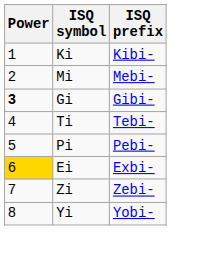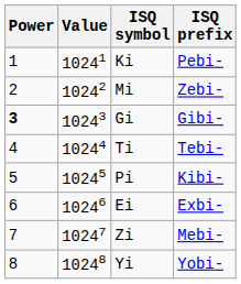+ column: Value | 10241 | 10242 | 10243 | 10244 | 10245 | 10246 | 10247 | 10248
Ki | ISQ prefix: Kibi- -> Pebi-
Mi | ISQ prefix: Mebi- -> Zebi-
Pi | ISQ prefix: Pebi- -> Kibi-
Ei | Power: gold background -> no background
Zi | ISQ prefix: Zebi- -> Mebi-
